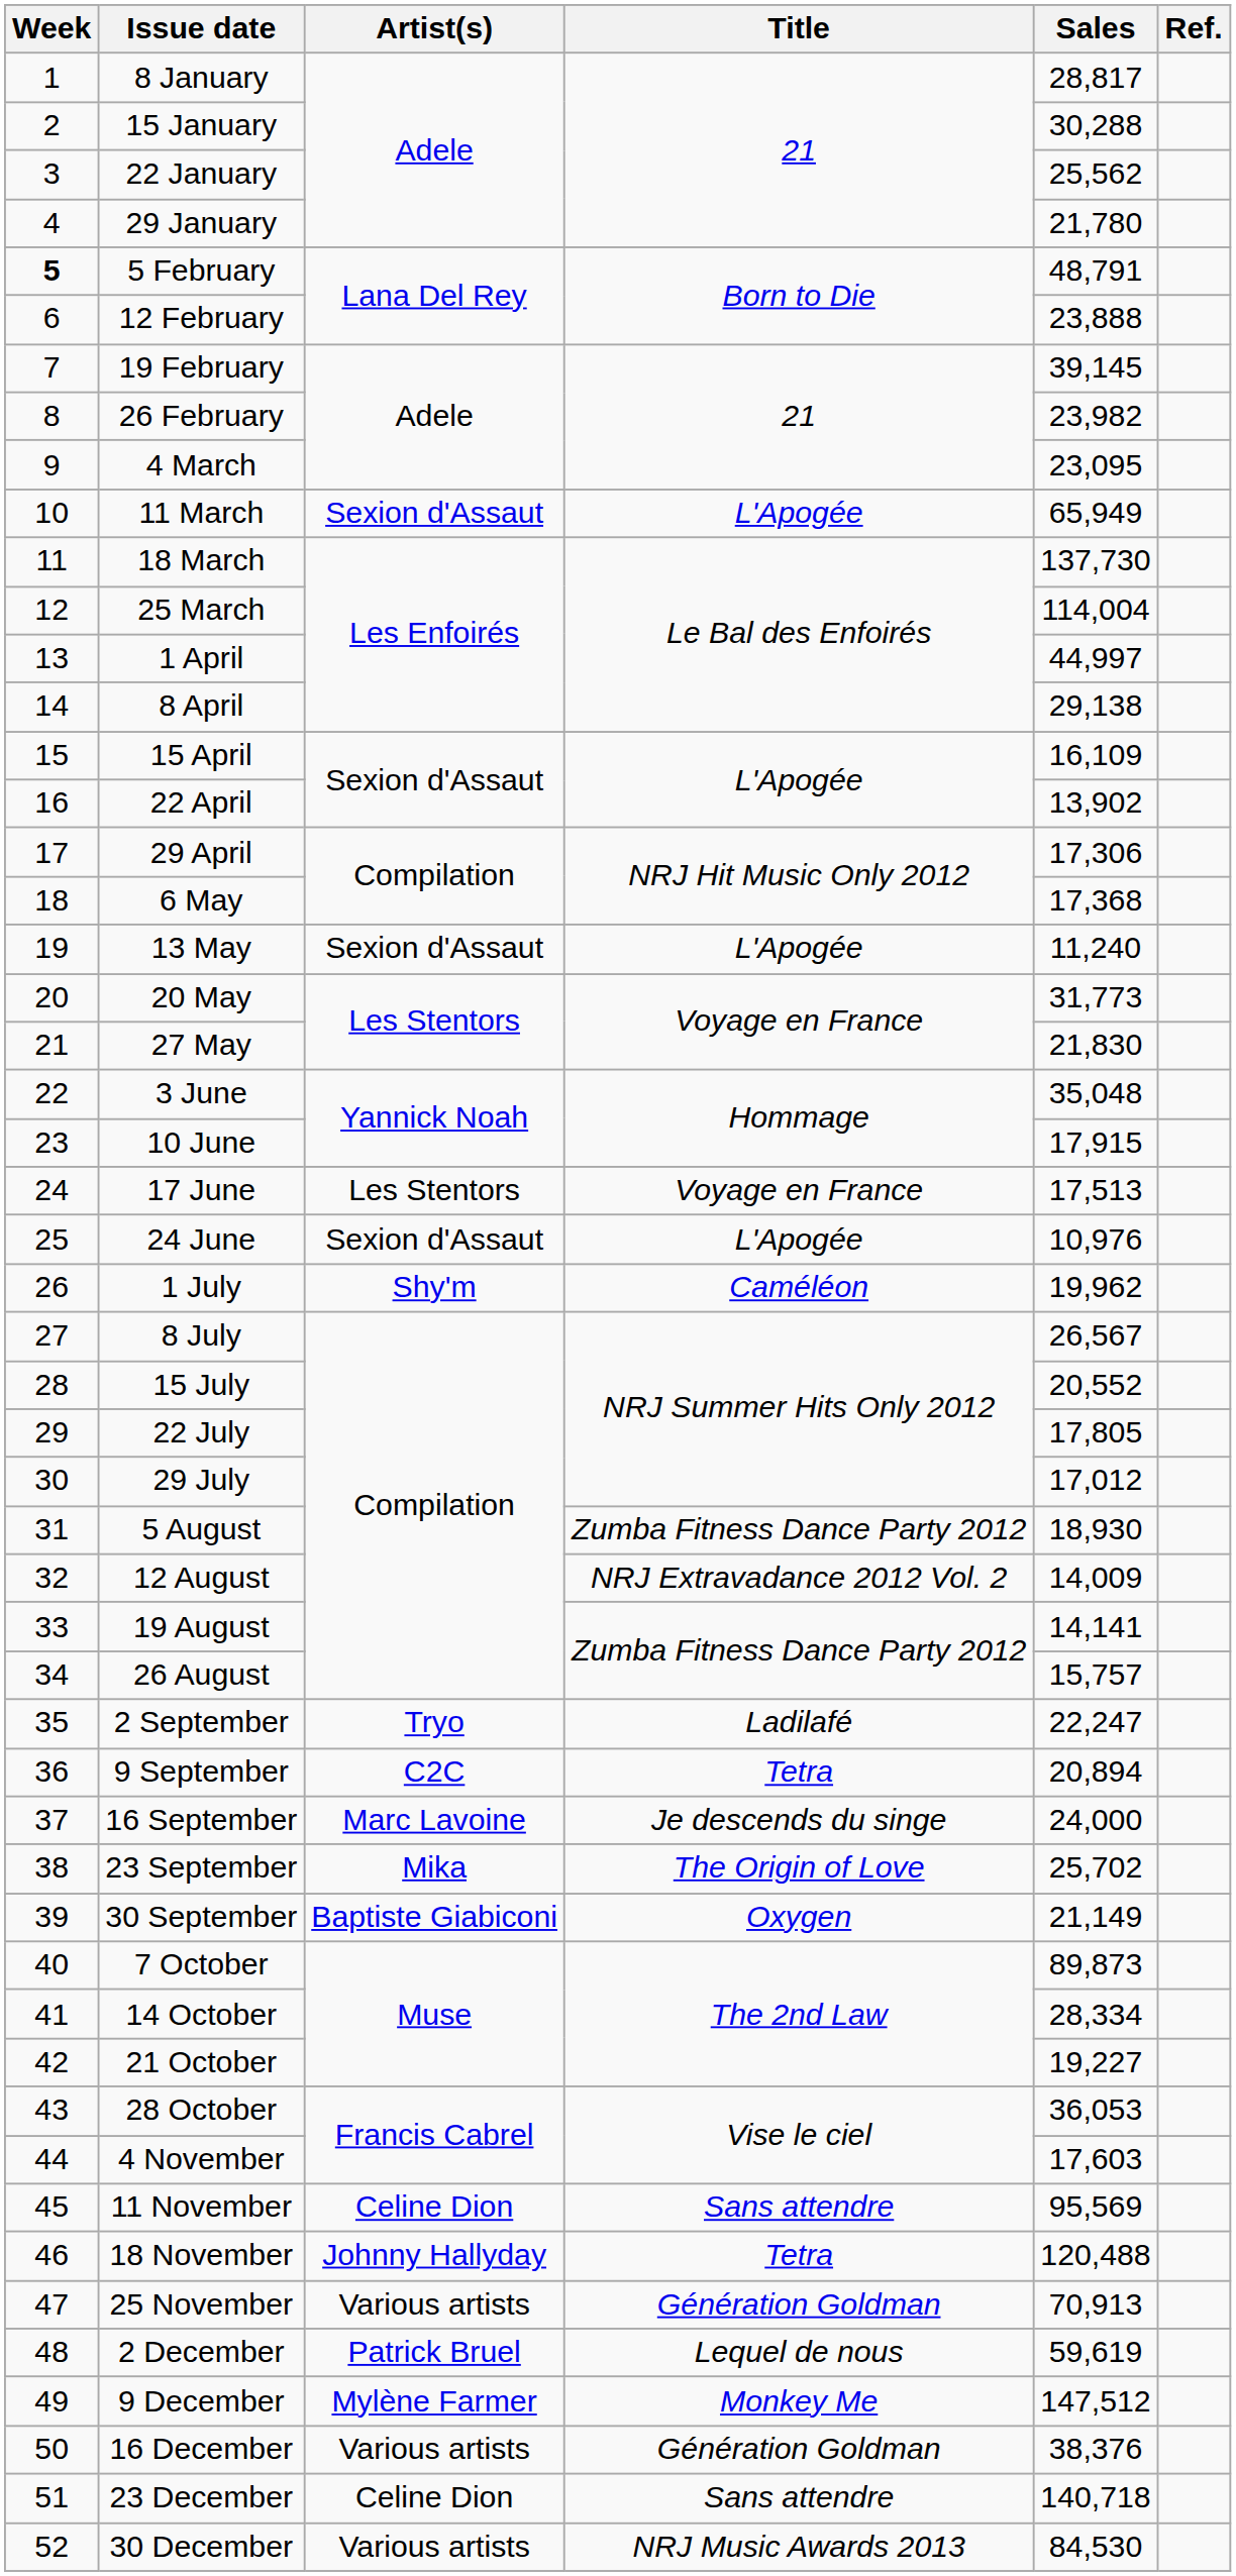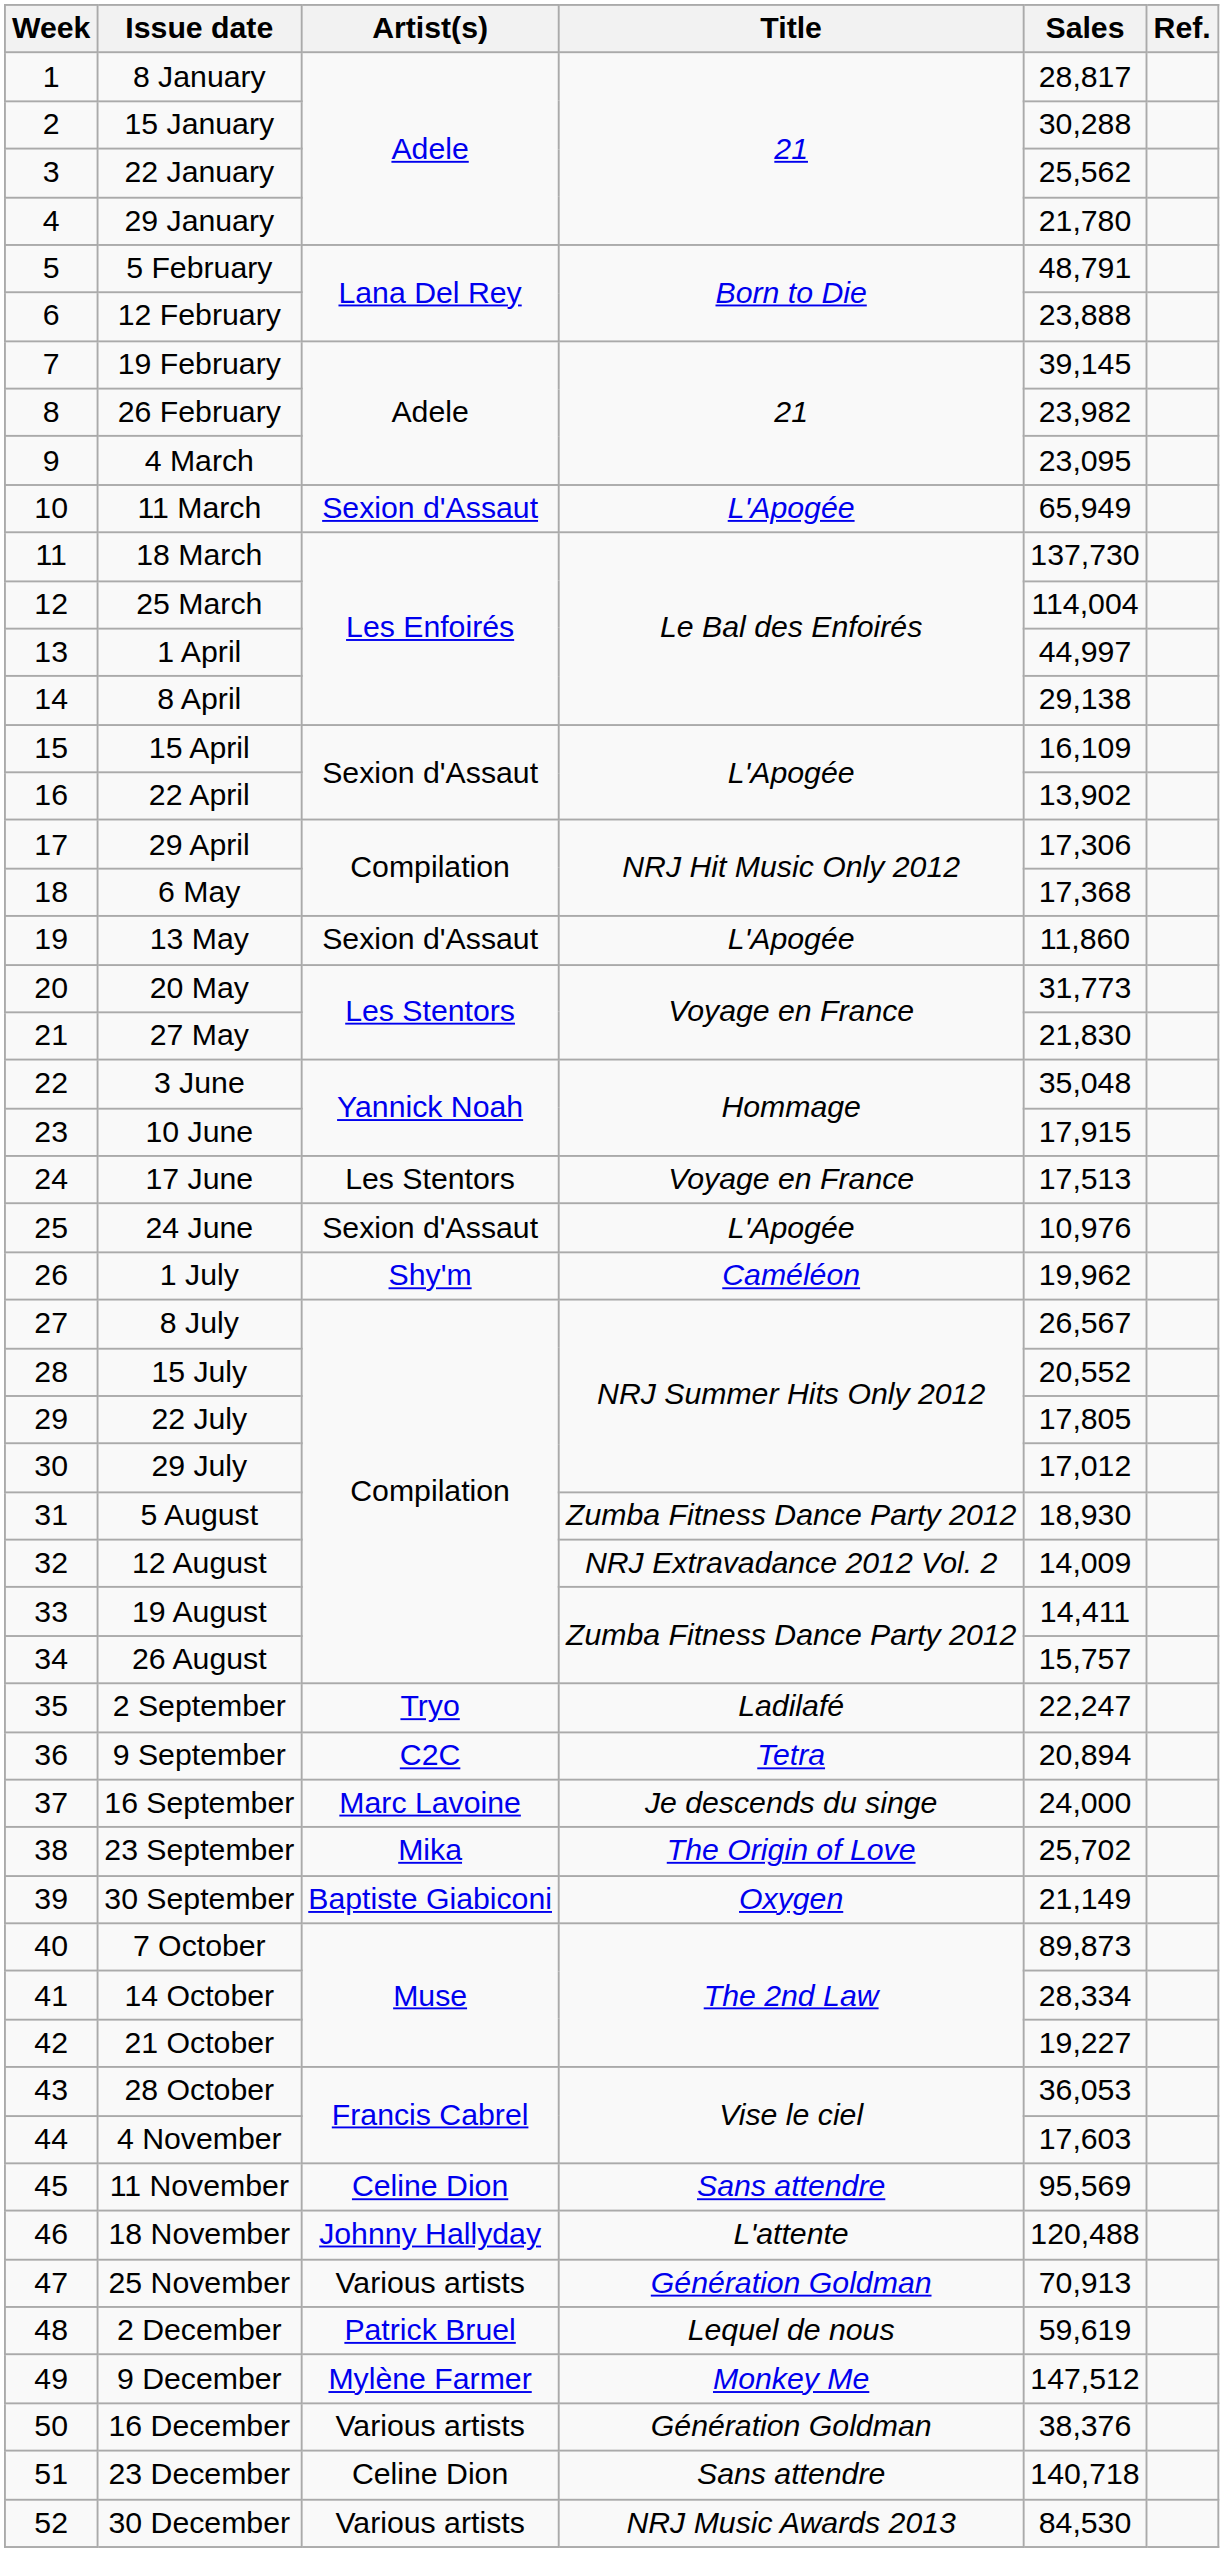5 February | Week: bold -> normal
13 May | Sales: 11,240 -> 11,860
19 August | Sales: 14,141 -> 14,411
18 November | Title: Tetra -> L'attente
